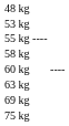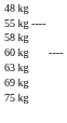- row: 53 kg
